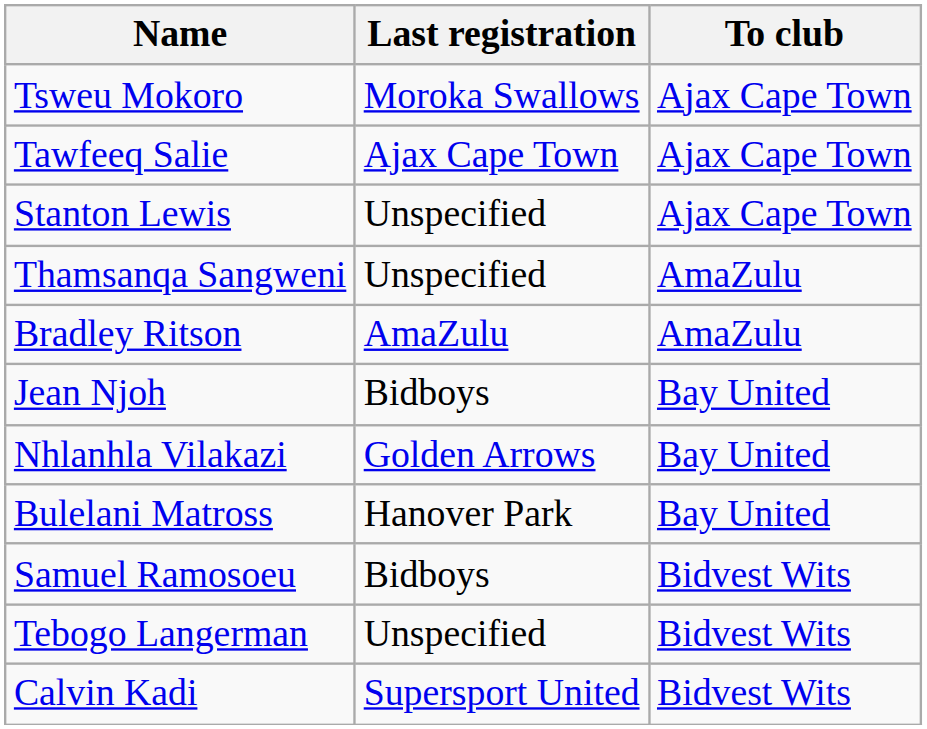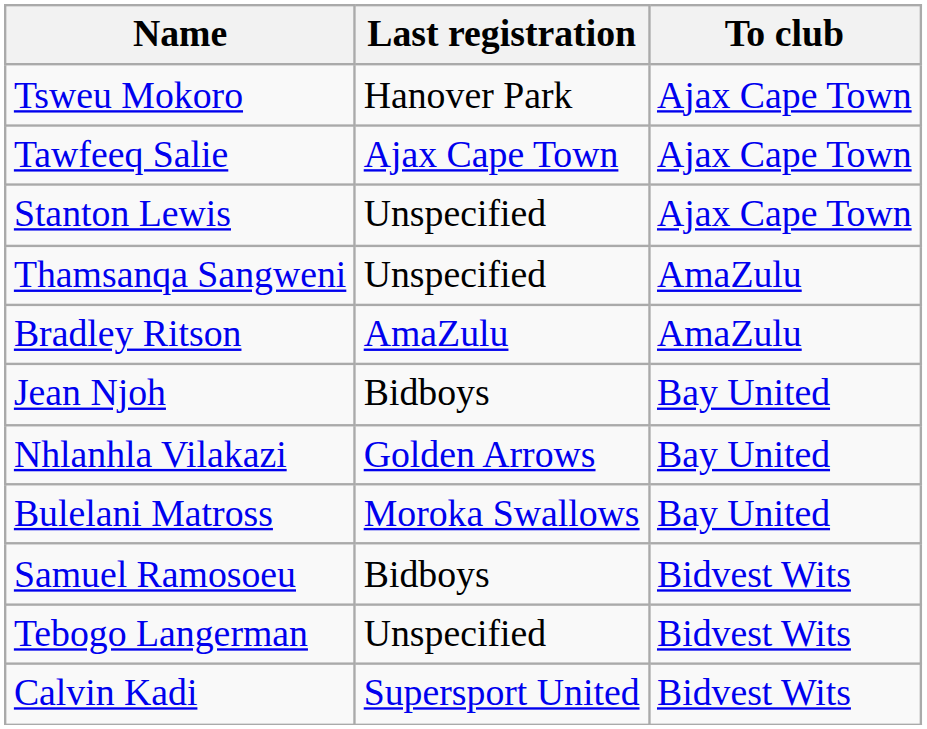Tsweu Mokoro | Last registration: Moroka Swallows -> Hanover Park
Bulelani Matross | Last registration: Hanover Park -> Moroka Swallows
